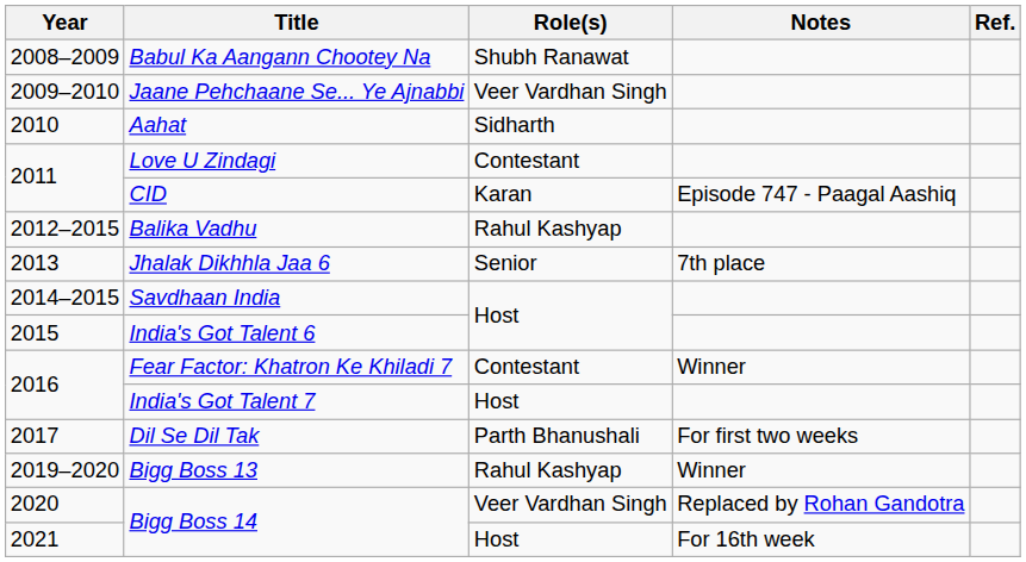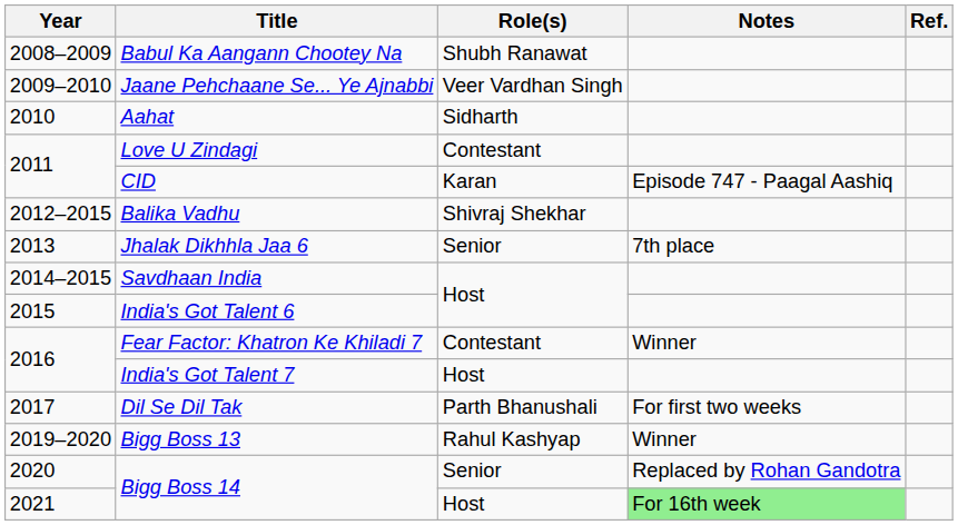Balika Vadhu | Role(s): Rahul Kashyap -> Shivraj Shekhar
2020 / Bigg Boss 14 | Role(s): Veer Vardhan Singh -> Senior
2021 / Bigg Boss 14 | Notes: no background -> lightgreen background
